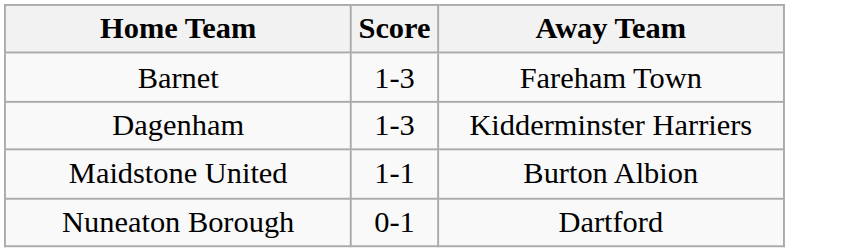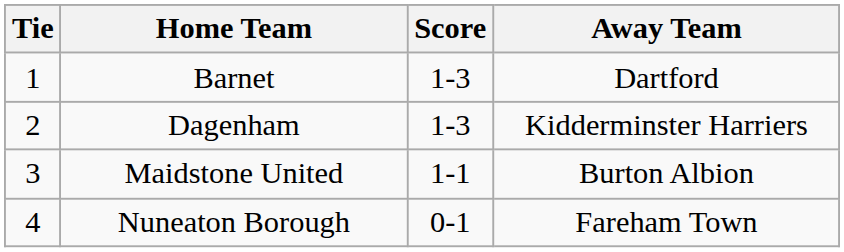+ column: Tie | 1 | 2 | 3 | 4
Barnet | Away Team: Fareham Town -> Dartford
Nuneaton Borough | Away Team: Dartford -> Fareham Town
